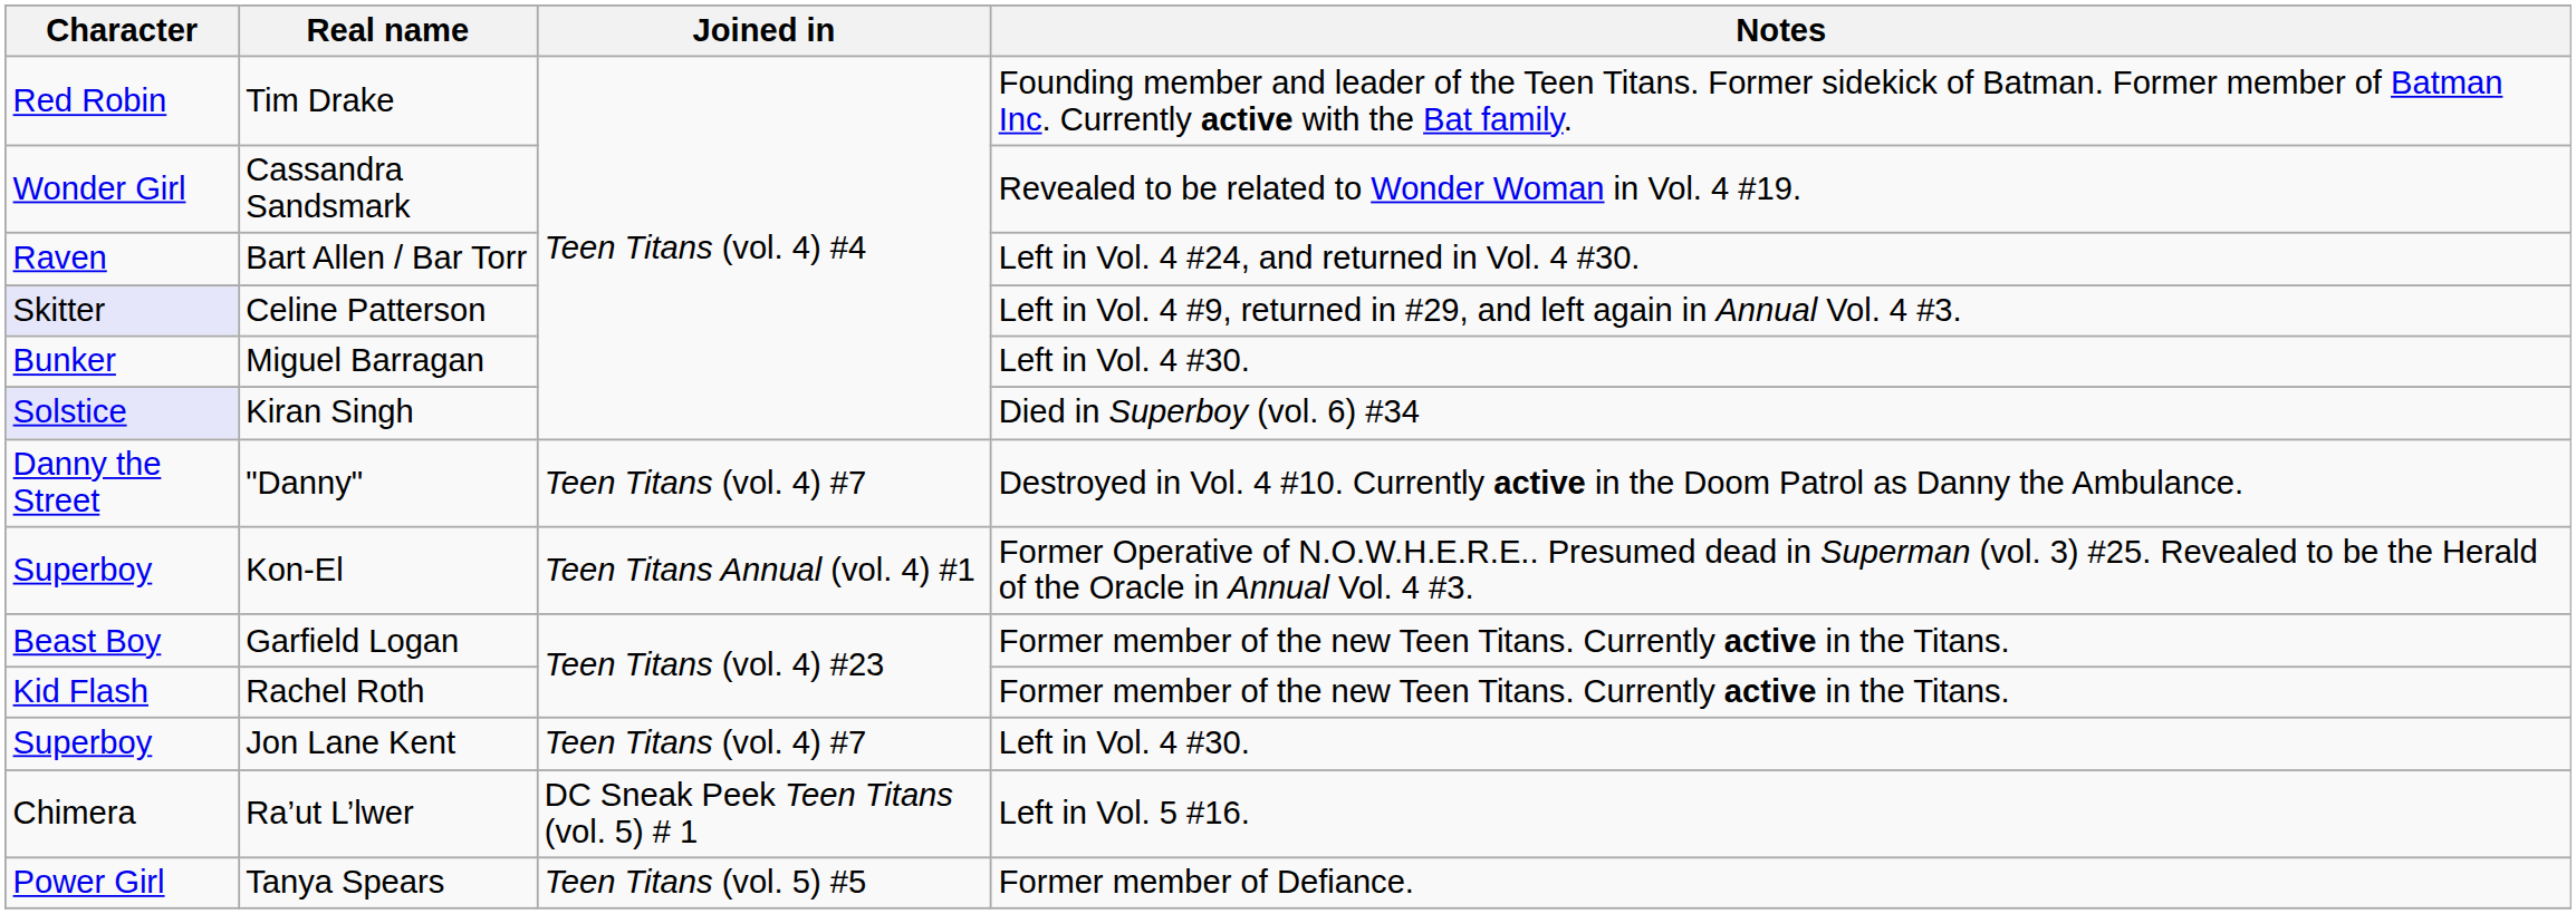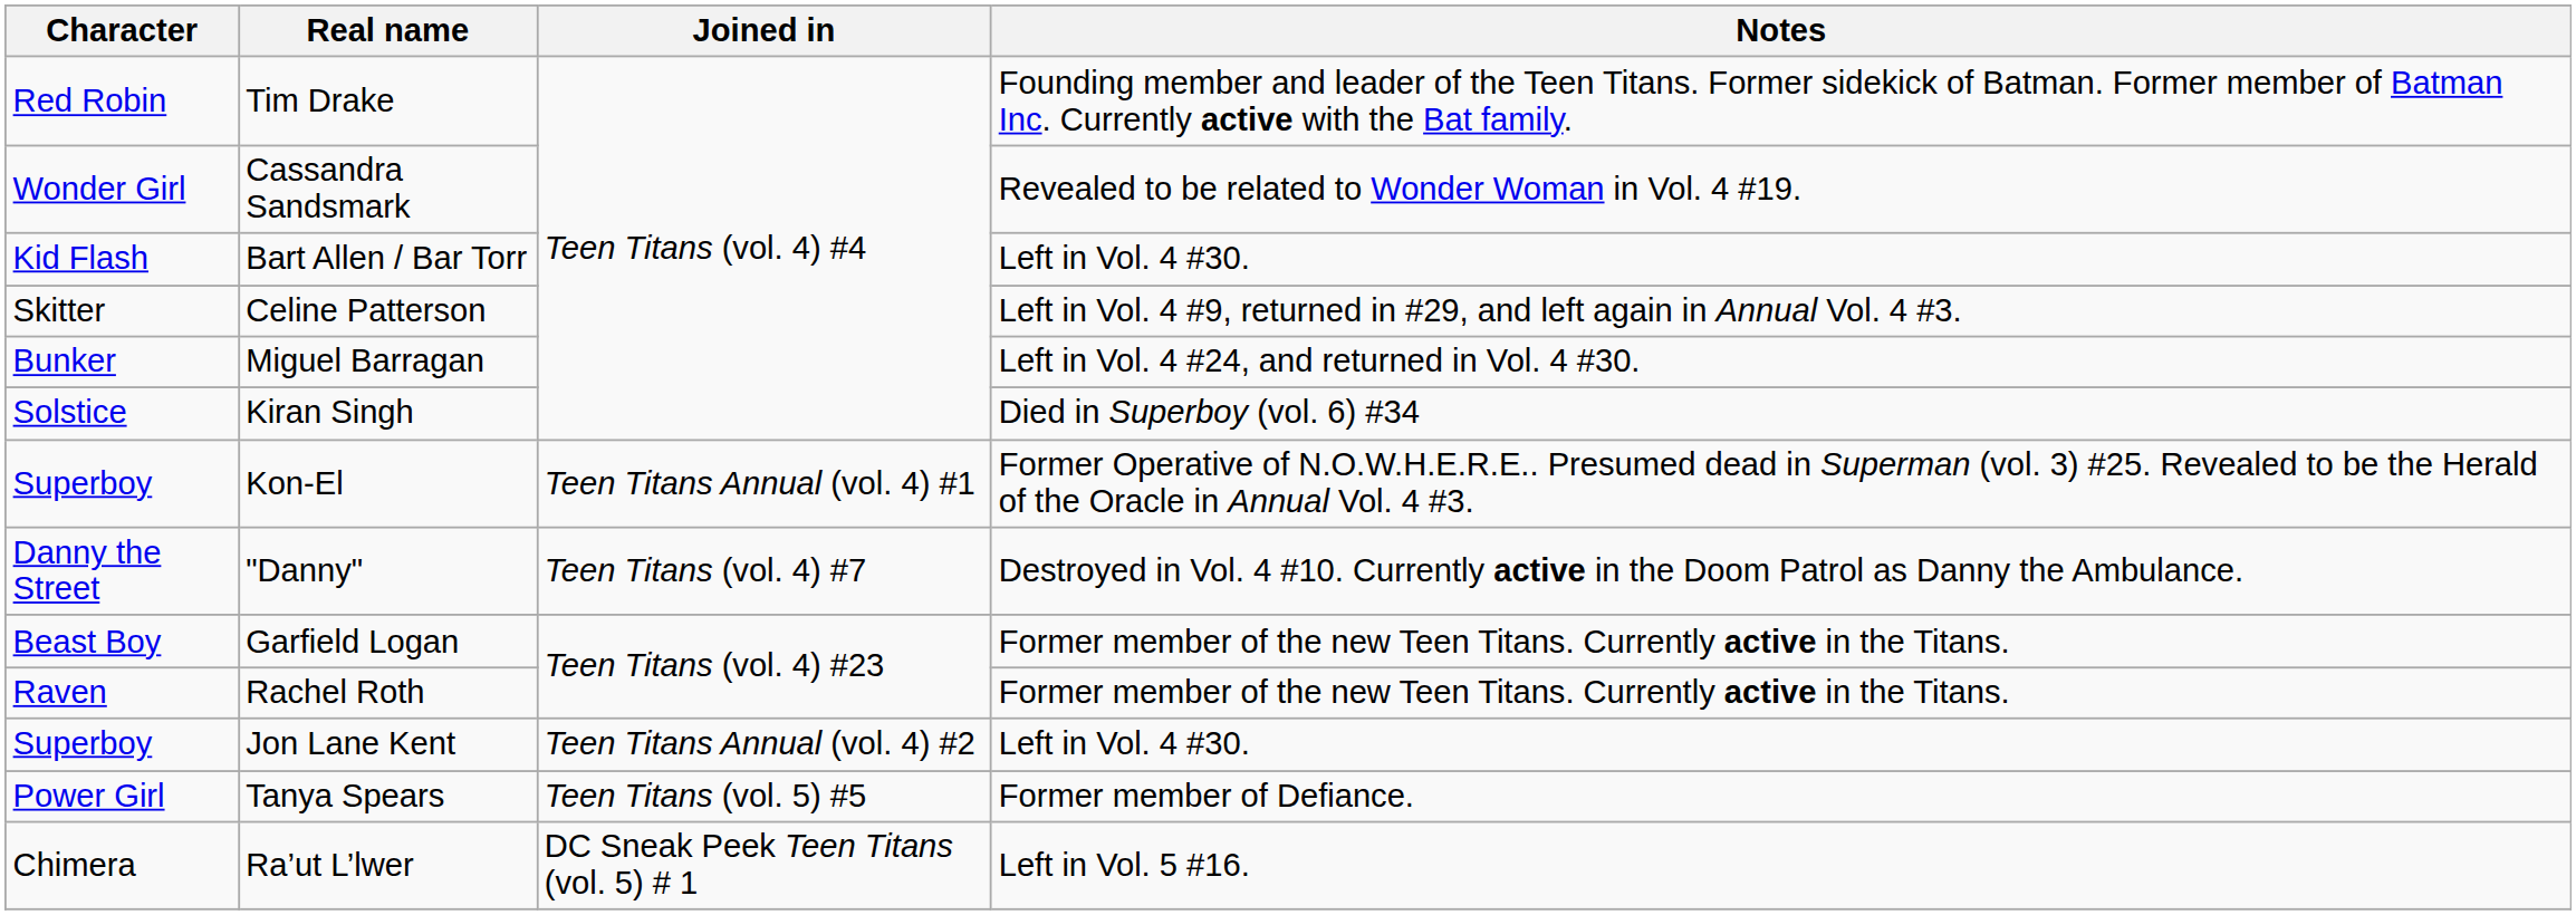Bart Allen / Bar Torr | Character: Raven -> Kid Flash
Bart Allen / Bar Torr | Notes: Left in Vol. 4 #24, and returned in Vol. 4 #30. -> Left in Vol. 4 #30.
Celine Patterson | Character: lavender background -> no background
Miguel Barragan | Notes: Left in Vol. 4 #30. -> Left in Vol. 4 #24, and returned in Vol. 4 #30.
Kiran Singh | Character: lavender background -> no background
rows swapped: Kon-El <-> "Danny"
Rachel Roth | Character: Kid Flash -> Raven
Jon Lane Kent | Joined in: Teen Titans (vol. 4) #7 -> Teen Titans Annual (vol. 4) #2
rows swapped: Ra’ut L’lwer <-> Tanya Spears
